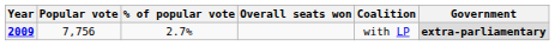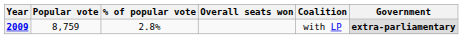2009 | Popular vote: 7,756 -> 8,759
2009 | % of popular vote: 2.7% -> 2.8%
